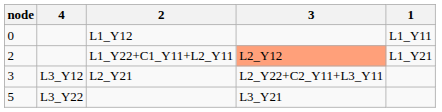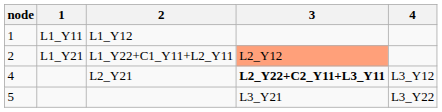columns swapped: 1 <-> 4
L1_Y12 | node: 0 -> 1
L2_Y21 | node: 3 -> 4
L2_Y21 | 3: normal -> bold
